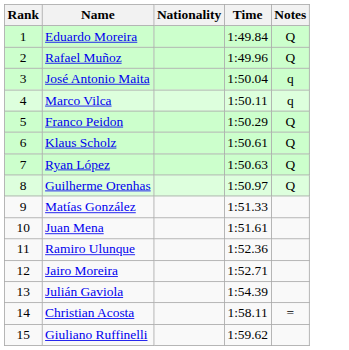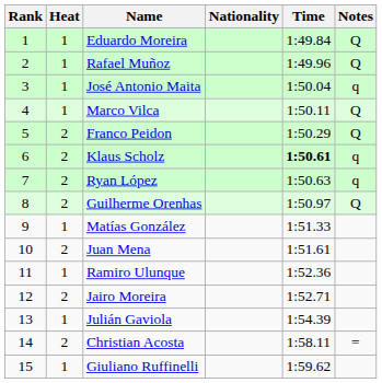+ column: Heat | 1 | 1 | 1 | 1 | 2 | 2 | 2 | 2 | 1 | 2 | 1 | 2 | 1 | 2 | 1
Marco Vilca | Notes: q -> Q
Klaus Scholz | Time: normal -> bold
Klaus Scholz | Notes: Q -> q
Ryan López | Notes: Q -> q
